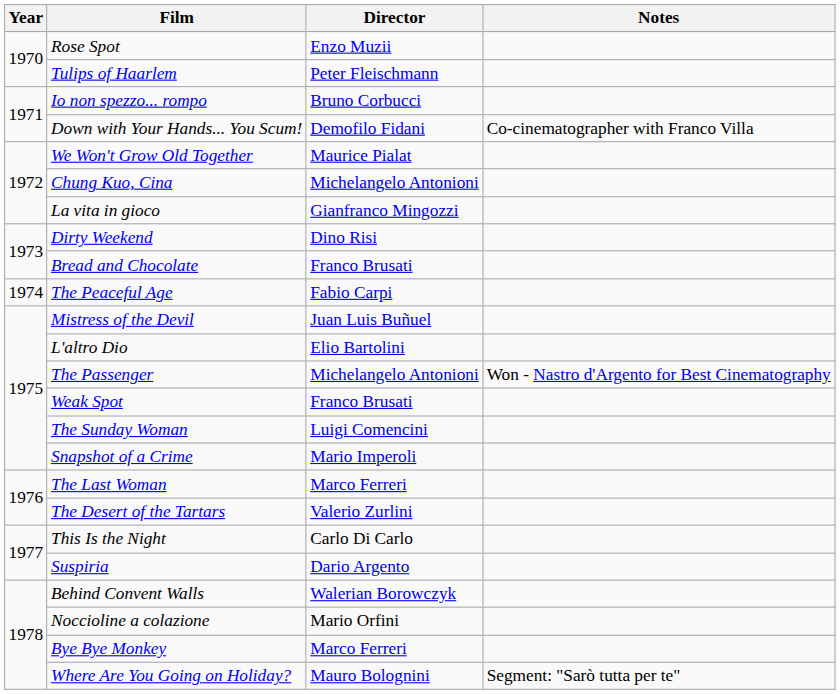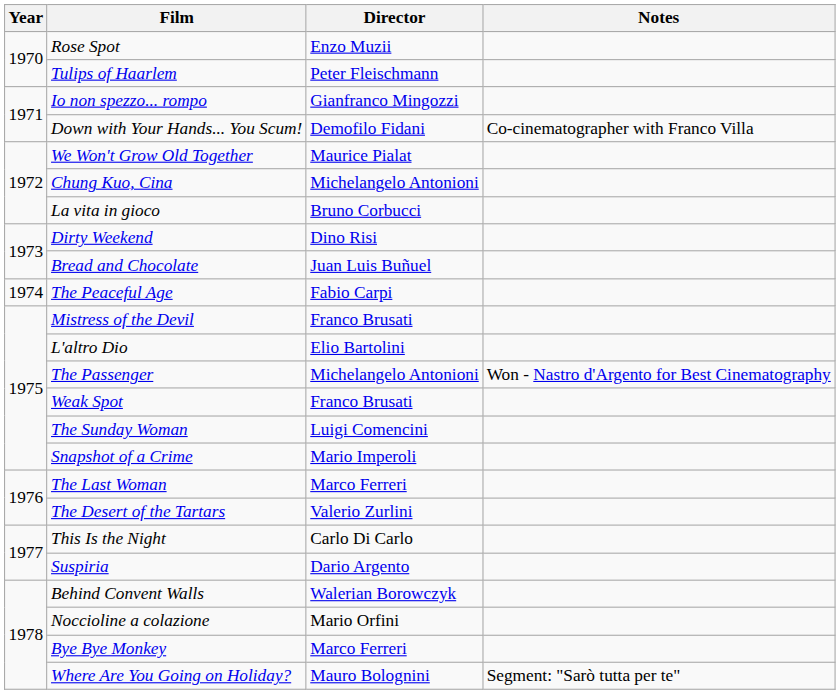Io non spezzo... rompo | Director: Bruno Corbucci -> Gianfranco Mingozzi
La vita in gioco | Director: Gianfranco Mingozzi -> Bruno Corbucci
Bread and Chocolate | Director: Franco Brusati -> Juan Luis Buñuel
Mistress of the Devil | Director: Juan Luis Buñuel -> Franco Brusati
